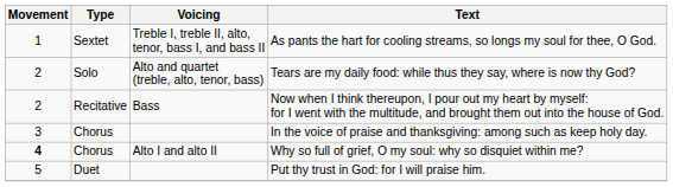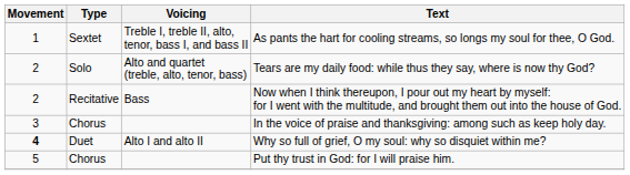Why so full of grief, O my soul: why so disquiet within me? | Type: Chorus -> Duet
Put thy trust in God: for I will praise him. | Type: Duet -> Chorus
